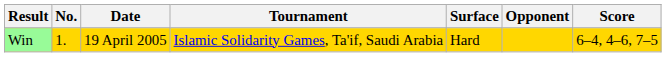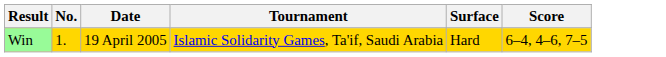- column: Opponent
